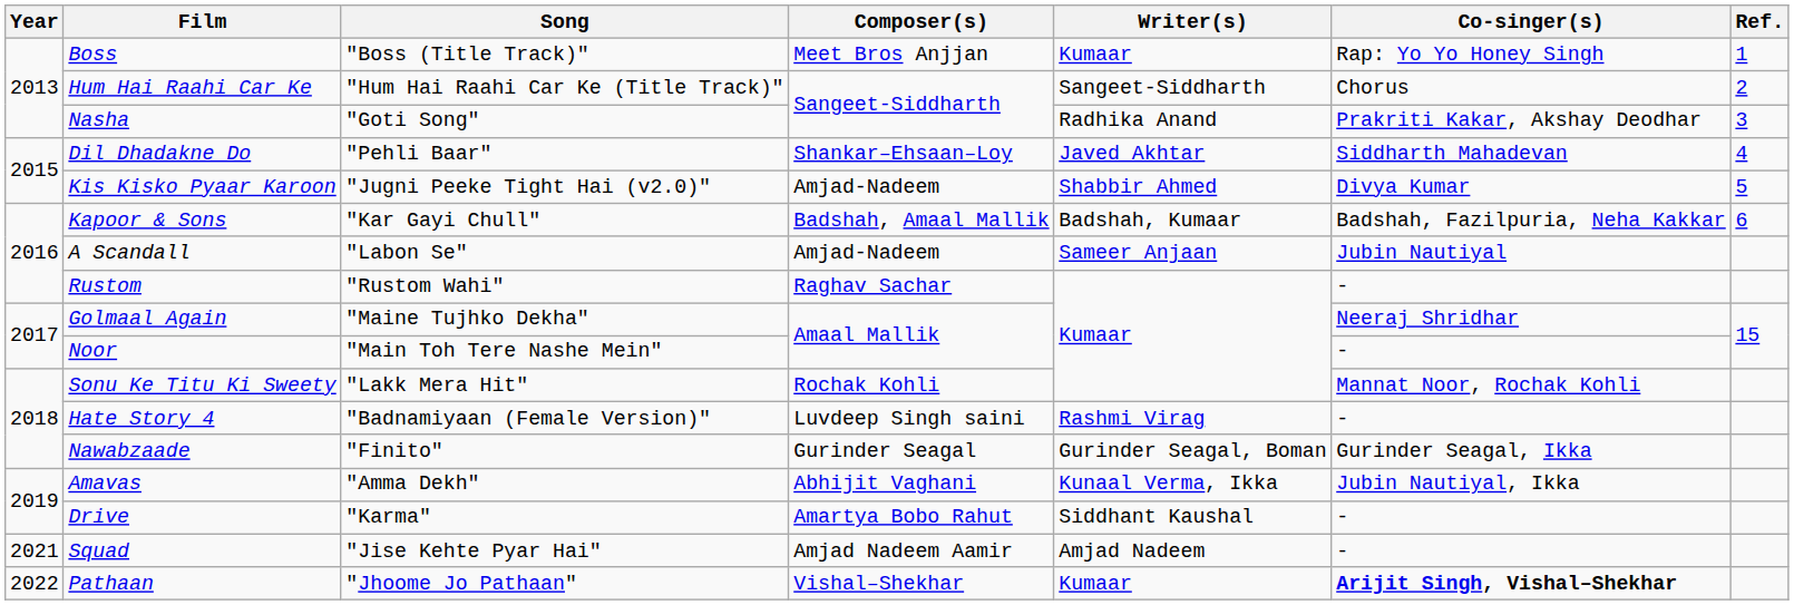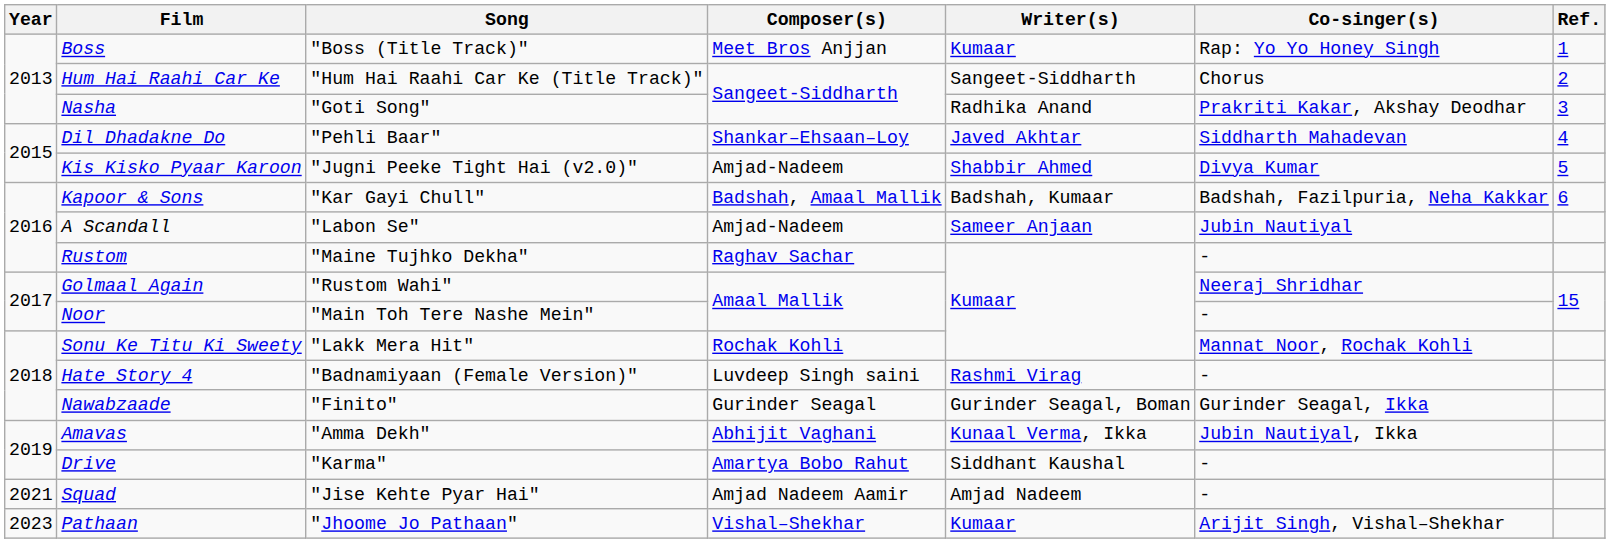Rustom | Song: "Rustom Wahi" -> "Maine Tujhko Dekha"
Golmaal Again | Song: "Maine Tujhko Dekha" -> "Rustom Wahi"
Pathaan | Year: 2022 -> 2023
Pathaan | Co-singer(s): bold -> normal
